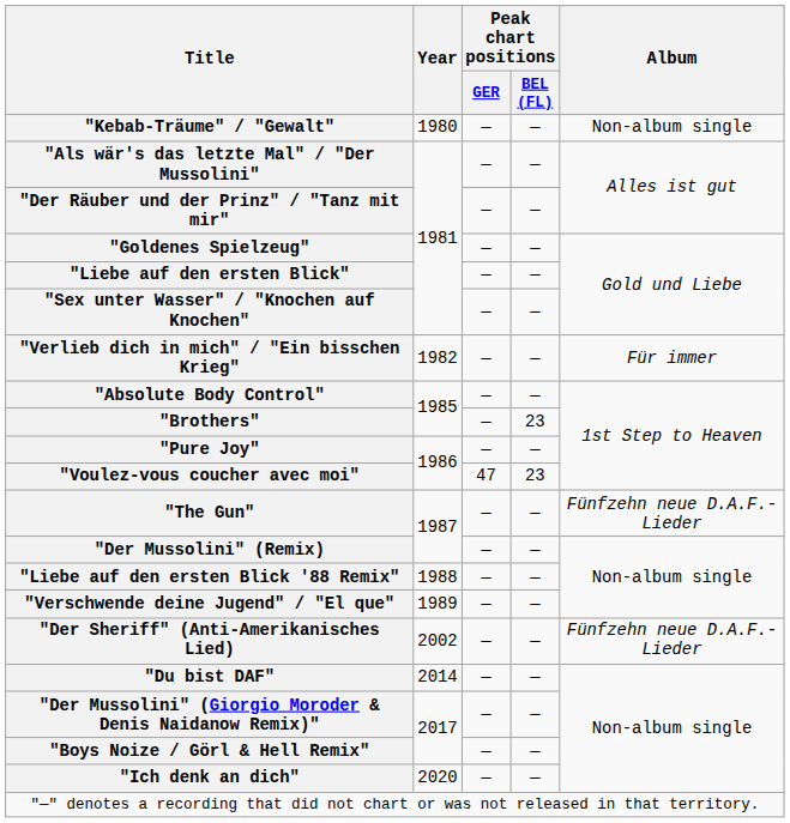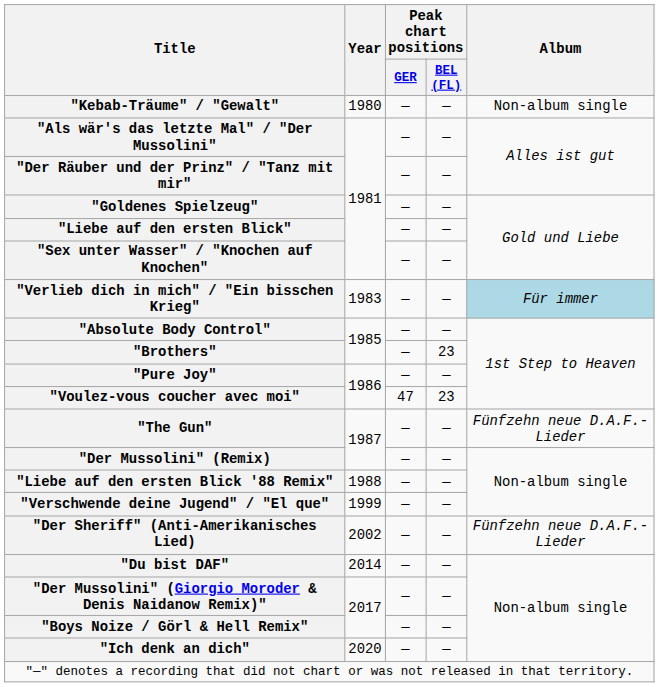"Verlieb dich in mich" / "Ein bisschen Krieg" | Year: 1982 -> 1983
"Verlieb dich in mich" / "Ein bisschen Krieg" | Album: no background -> lightblue background
"Verschwende deine Jugend" / "El que" | Year: 1989 -> 1999
